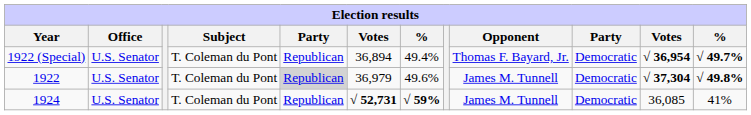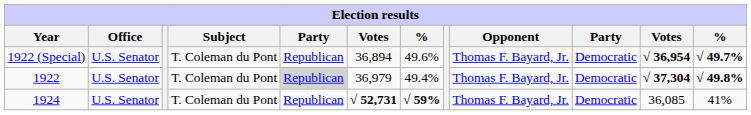1922 (Special) | column 7: 49.4% -> 49.6%
1922 | column 7: 49.6% -> 49.4%
1922 | Opponent: James M. Tunnell -> Thomas F. Bayard, Jr.
1924 | Opponent: James M. Tunnell -> Thomas F. Bayard, Jr.
